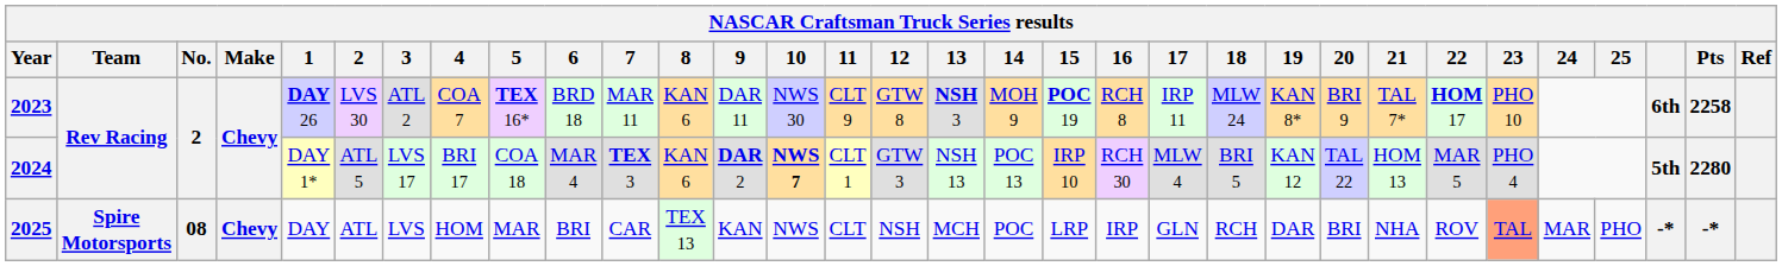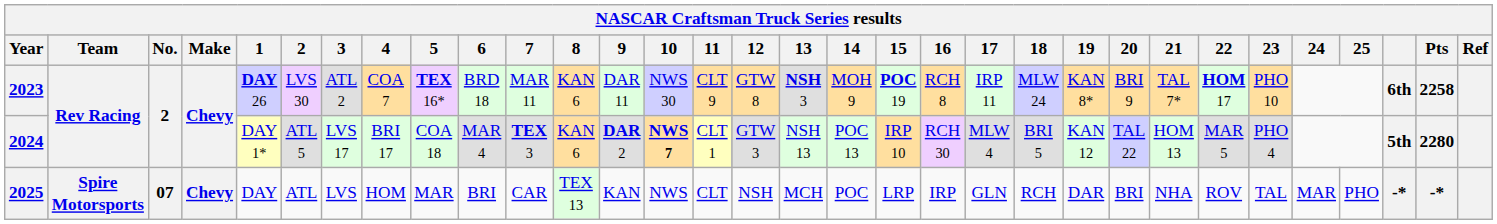2025 | No.: 08 -> 07
2025 | 23: lightsalmon background -> no background
